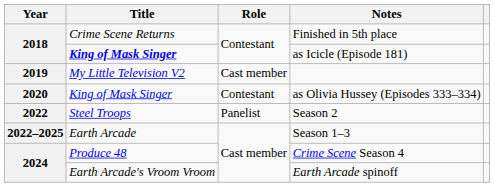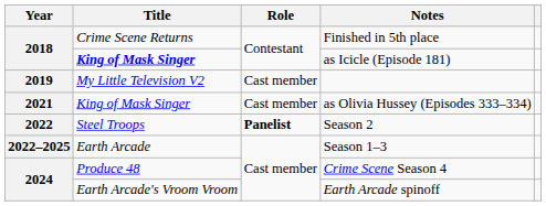as Olivia Hussey (Episodes 333–334) | Year: 2020 -> 2021
as Olivia Hussey (Episodes 333–334) | Role: Contestant -> Cast member
Season 2 | Role: normal -> bold
